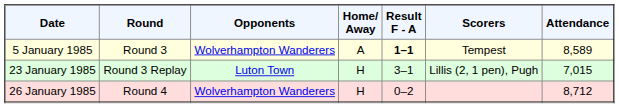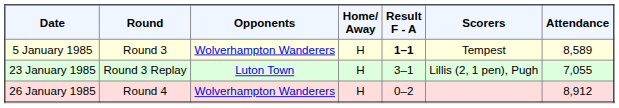5 January 1985 | Home/ Away: A -> H
23 January 1985 | Attendance: 7,015 -> 7,055
26 January 1985 | Attendance: 8,712 -> 8,912
